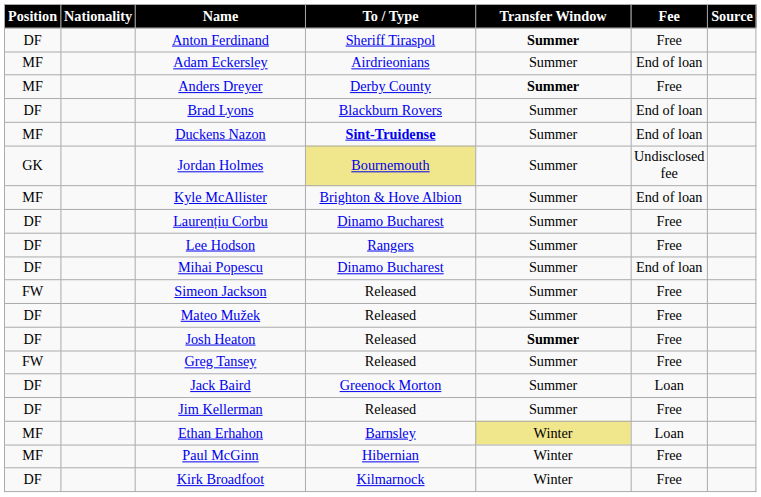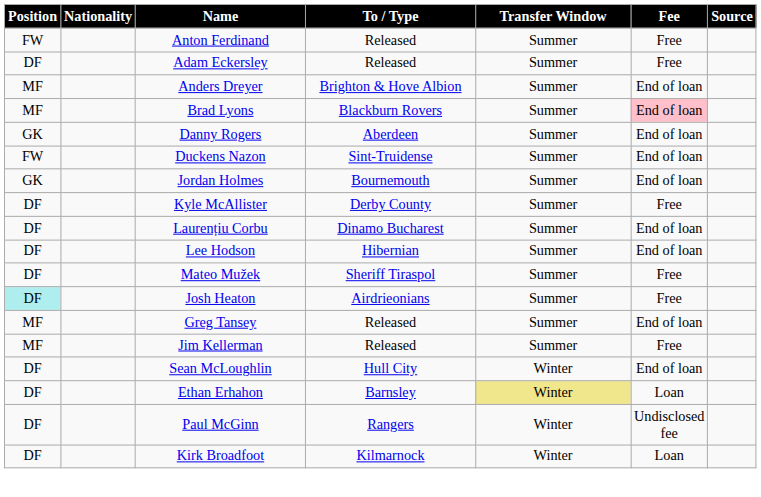Anton Ferdinand | Position: DF -> FW
Anton Ferdinand | To / Type: Sheriff Tiraspol -> Released
Anton Ferdinand | Transfer Window: bold -> normal
Adam Eckersley | Position: MF -> DF
Adam Eckersley | To / Type: Airdrieonians -> Released
Adam Eckersley | Fee: End of loan -> Free
Anders Dreyer | To / Type: Derby County -> Brighton & Hove Albion
Anders Dreyer | Transfer Window: bold -> normal
Anders Dreyer | Fee: Free -> End of loan
Brad Lyons | Position: DF -> MF
Brad Lyons | Fee: no background -> pink background
+ row: GK | Danny Rogers | Aberdeen | Summer | End of loan
Duckens Nazon | Position: MF -> FW
Duckens Nazon | To / Type: bold -> normal
Jordan Holmes | To / Type: khaki background -> no background
Jordan Holmes | Fee: Undisclosed fee -> End of loan
Kyle McAllister | Position: MF -> DF
Kyle McAllister | To / Type: Brighton & Hove Albion -> Derby County
Kyle McAllister | Fee: End of loan -> Free
Laurențiu Corbu | Fee: Free -> End of loan
Lee Hodson | To / Type: Rangers -> Hibernian
Lee Hodson | Fee: Free -> End of loan
- row: DF | Mihai Popescu | Dinamo Bucharest | Summer | End of loan
- row: FW | Simeon Jackson | Released | Summer | Free
Mateo Mužek | To / Type: Released -> Sheriff Tiraspol
Josh Heaton | Position: no background -> paleturquoise background
Josh Heaton | To / Type: Released -> Airdrieonians
Josh Heaton | Transfer Window: bold -> normal
Greg Tansey | Position: FW -> MF
Greg Tansey | Fee: Free -> End of loan
- row: DF | Jack Baird | Greenock Morton | Summer | Loan
Jim Kellerman | Position: DF -> MF
+ row: DF | Sean McLoughlin | Hull City | Winter | End of loan
Ethan Erhahon | Position: MF -> DF
Paul McGinn | Position: MF -> DF
Paul McGinn | To / Type: Hibernian -> Rangers
Paul McGinn | Fee: Free -> Undisclosed fee
Kirk Broadfoot | Fee: Free -> Loan
